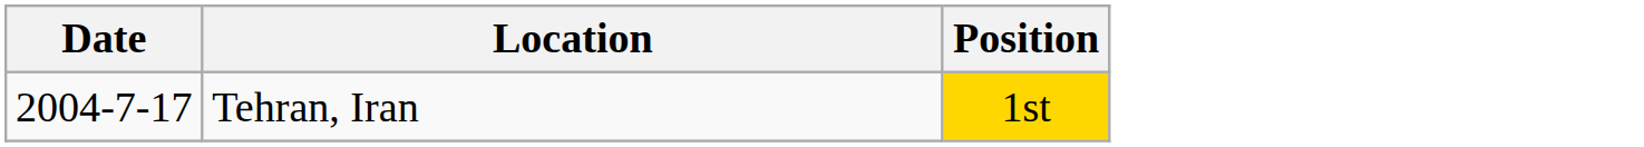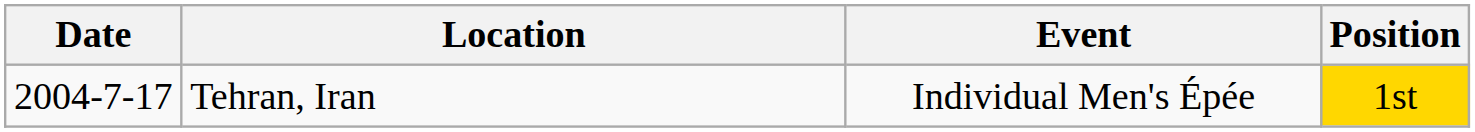+ column: Event | Individual Men's Épée
